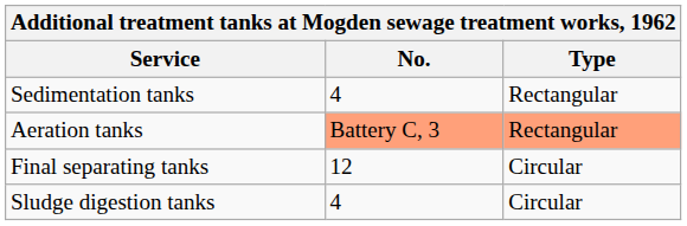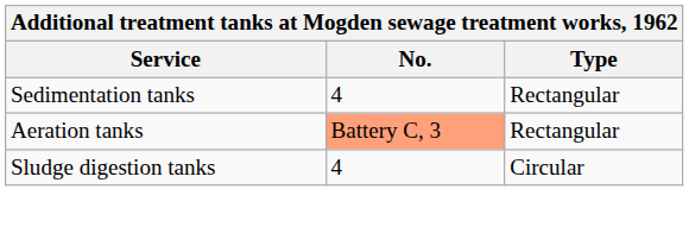Aeration tanks | Type: lightsalmon background -> no background
- row: Final separating tanks | 12 | Circular
